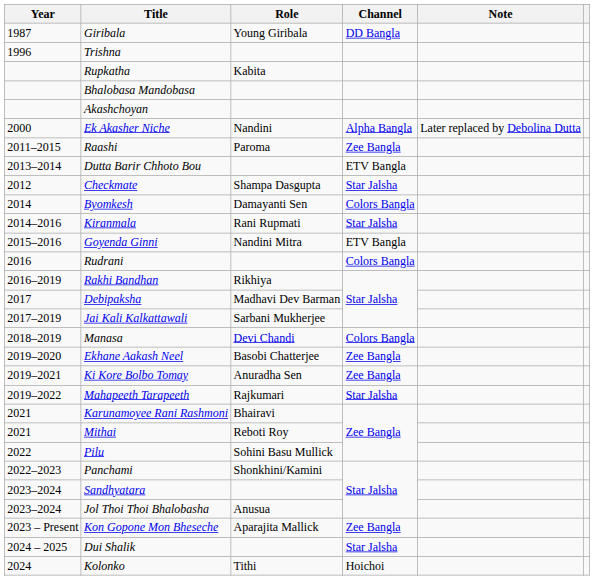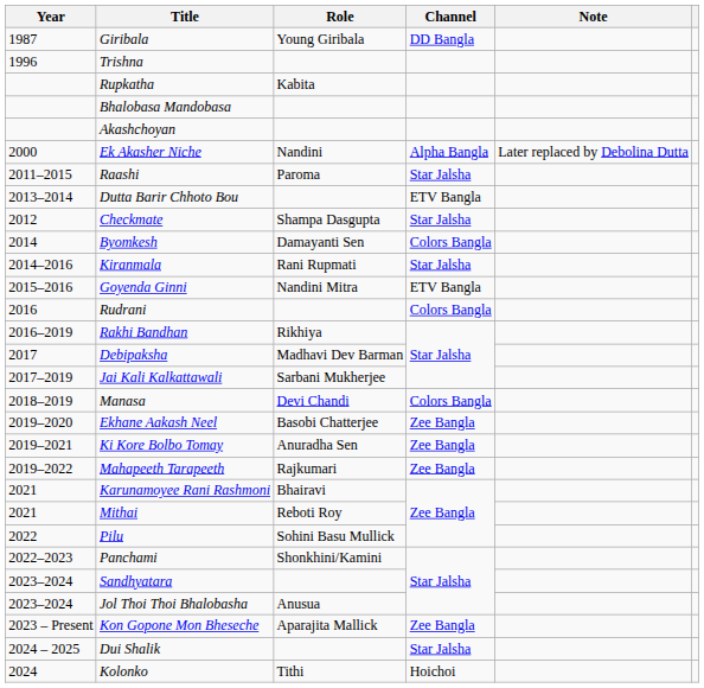Raashi | Channel: Zee Bangla -> Star Jalsha
Mahapeeth Tarapeeth | Channel: Star Jalsha -> Zee Bangla
